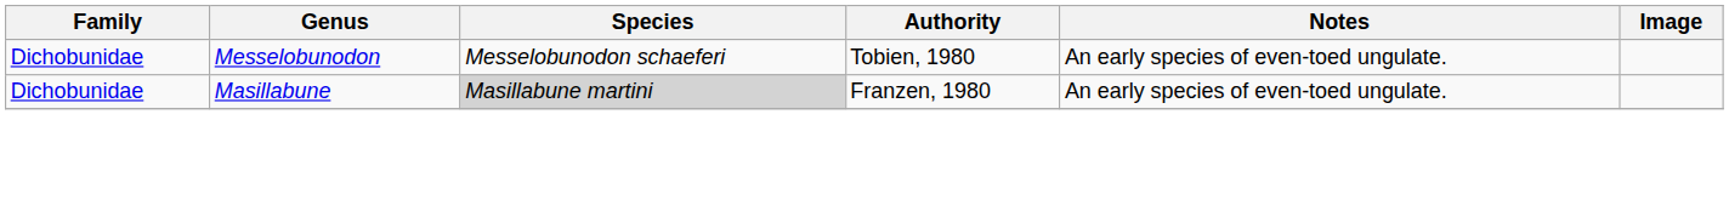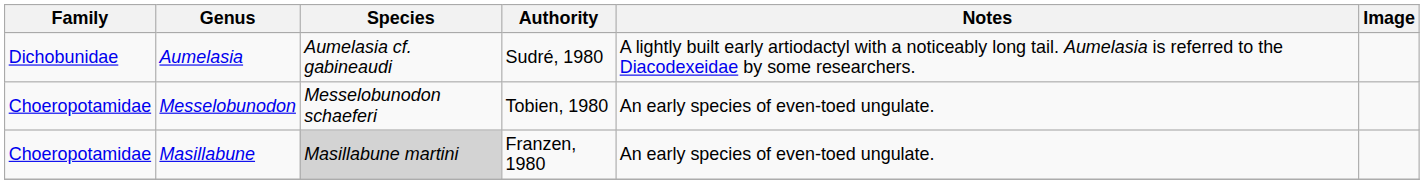+ row: Dichobunidae | Aumelasia | Aumelasia cf. gabineaudi | Sudré, 1980 | A lightly built early artiodactyl with a noticeably long tail. Aumelasia is referred to the Diacodexeidae by some researchers.
Messelobunodon | Family: Dichobunidae -> Choeropotamidae
Masillabune | Family: Dichobunidae -> Choeropotamidae
